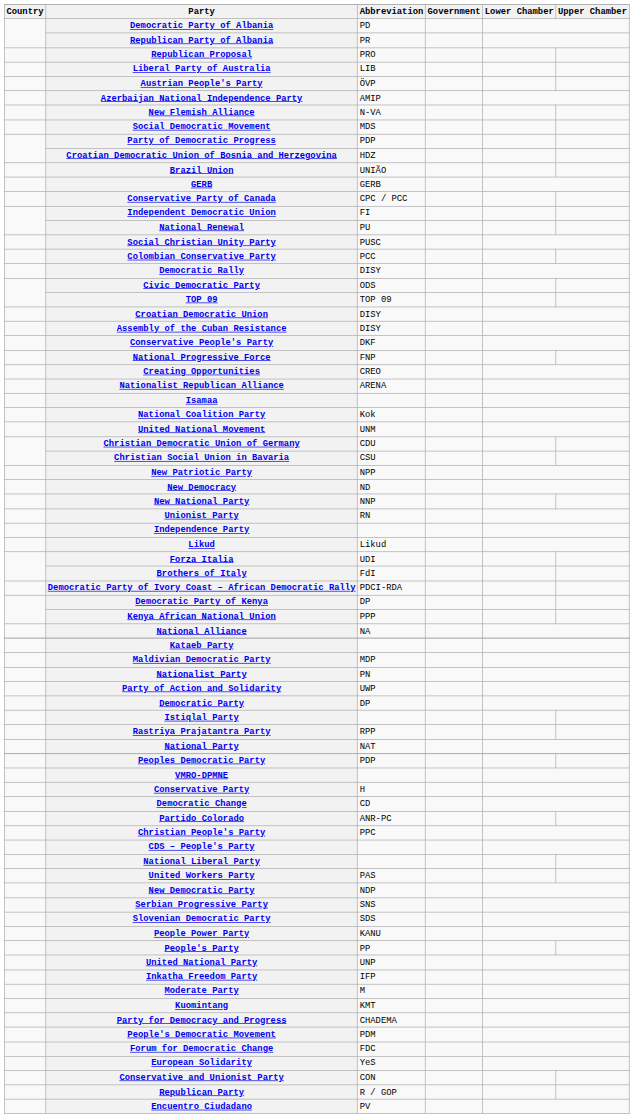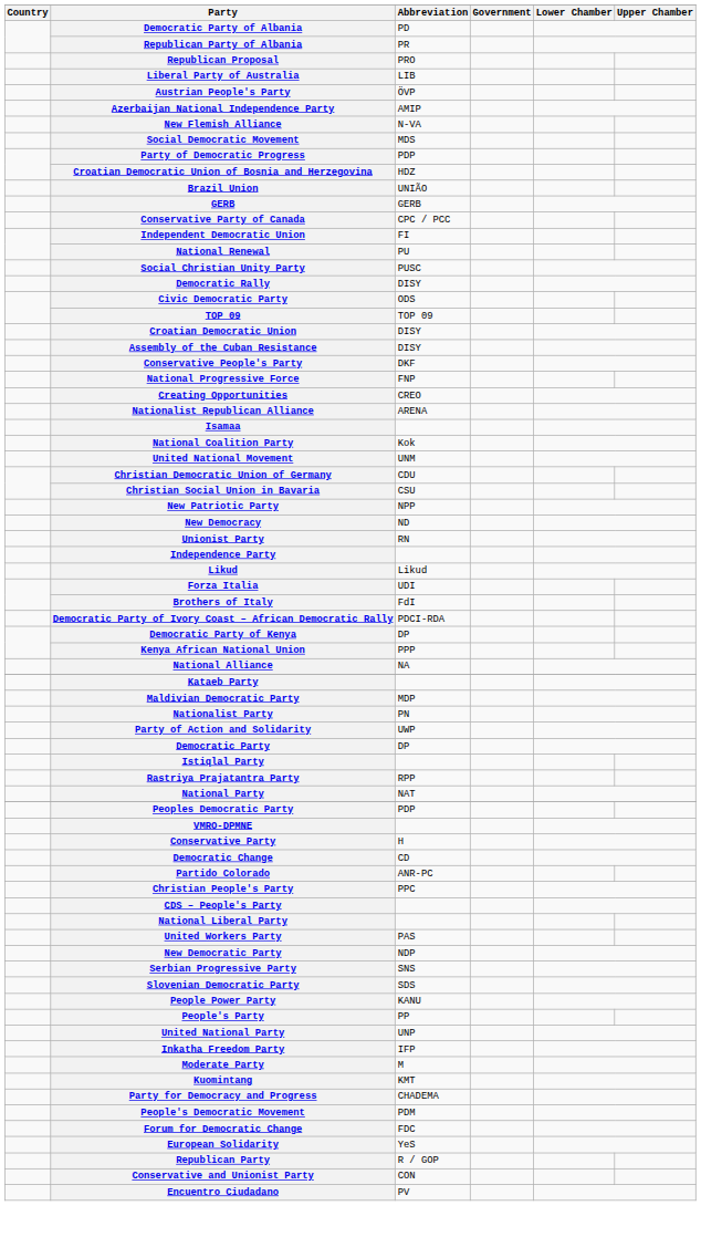- row: Colombian Conservative Party | PCC
- row: New National Party | NNP
rows swapped: Conservative and Unionist Party <-> Republican Party
